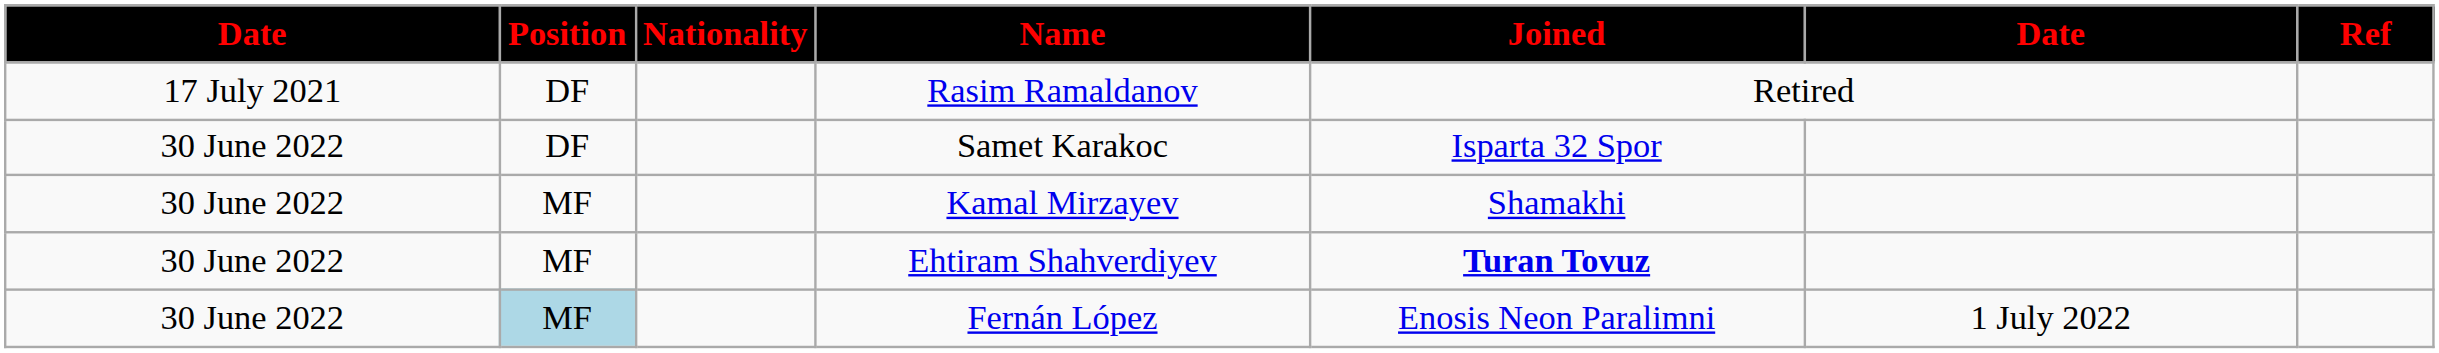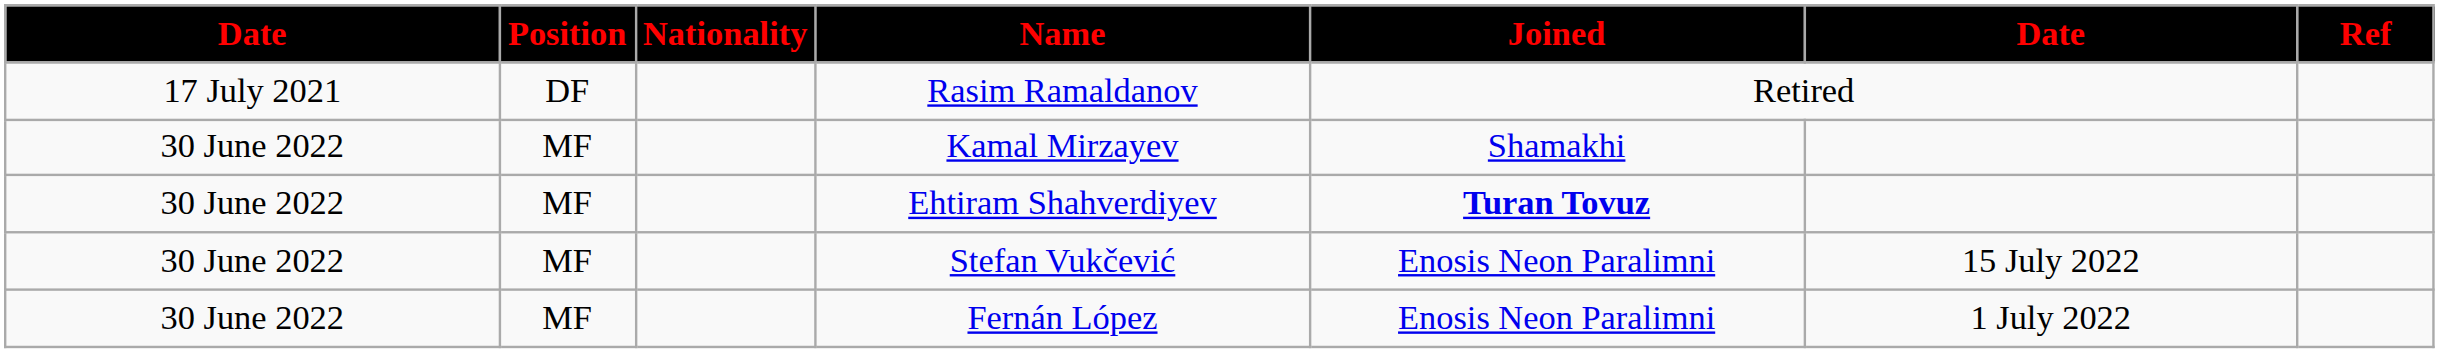- row: 30 June 2022 | DF | Samet Karakoc | Isparta 32 Spor
+ row: 30 June 2022 | MF | Stefan Vukčević | Enosis Neon Paralimni | 15 July 2022
Fernán López | Position: lightblue background -> no background
